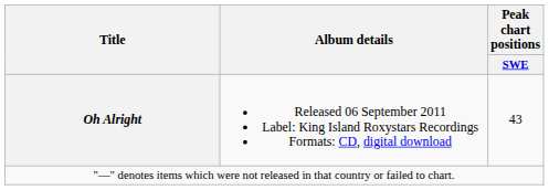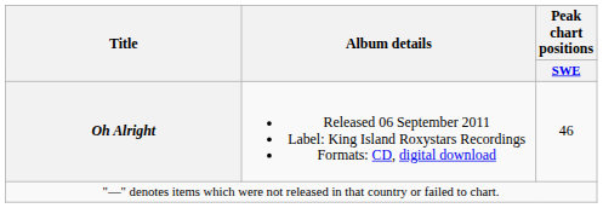Oh Alright | Peak chart positions / SWE: 43 -> 46
